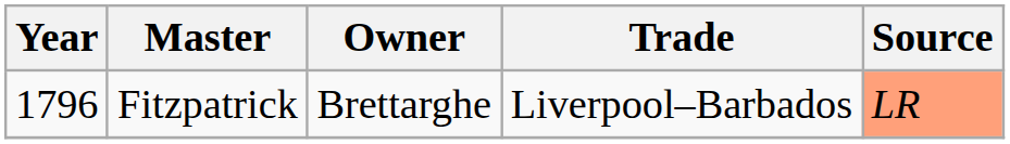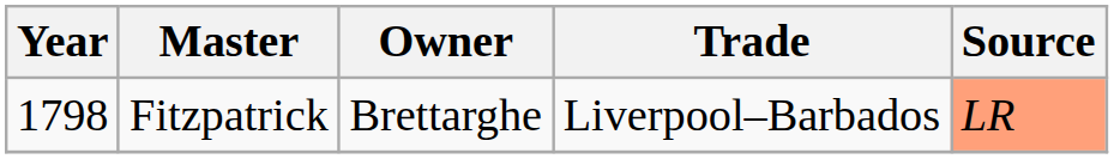Fitzpatrick | Year: 1796 -> 1798
